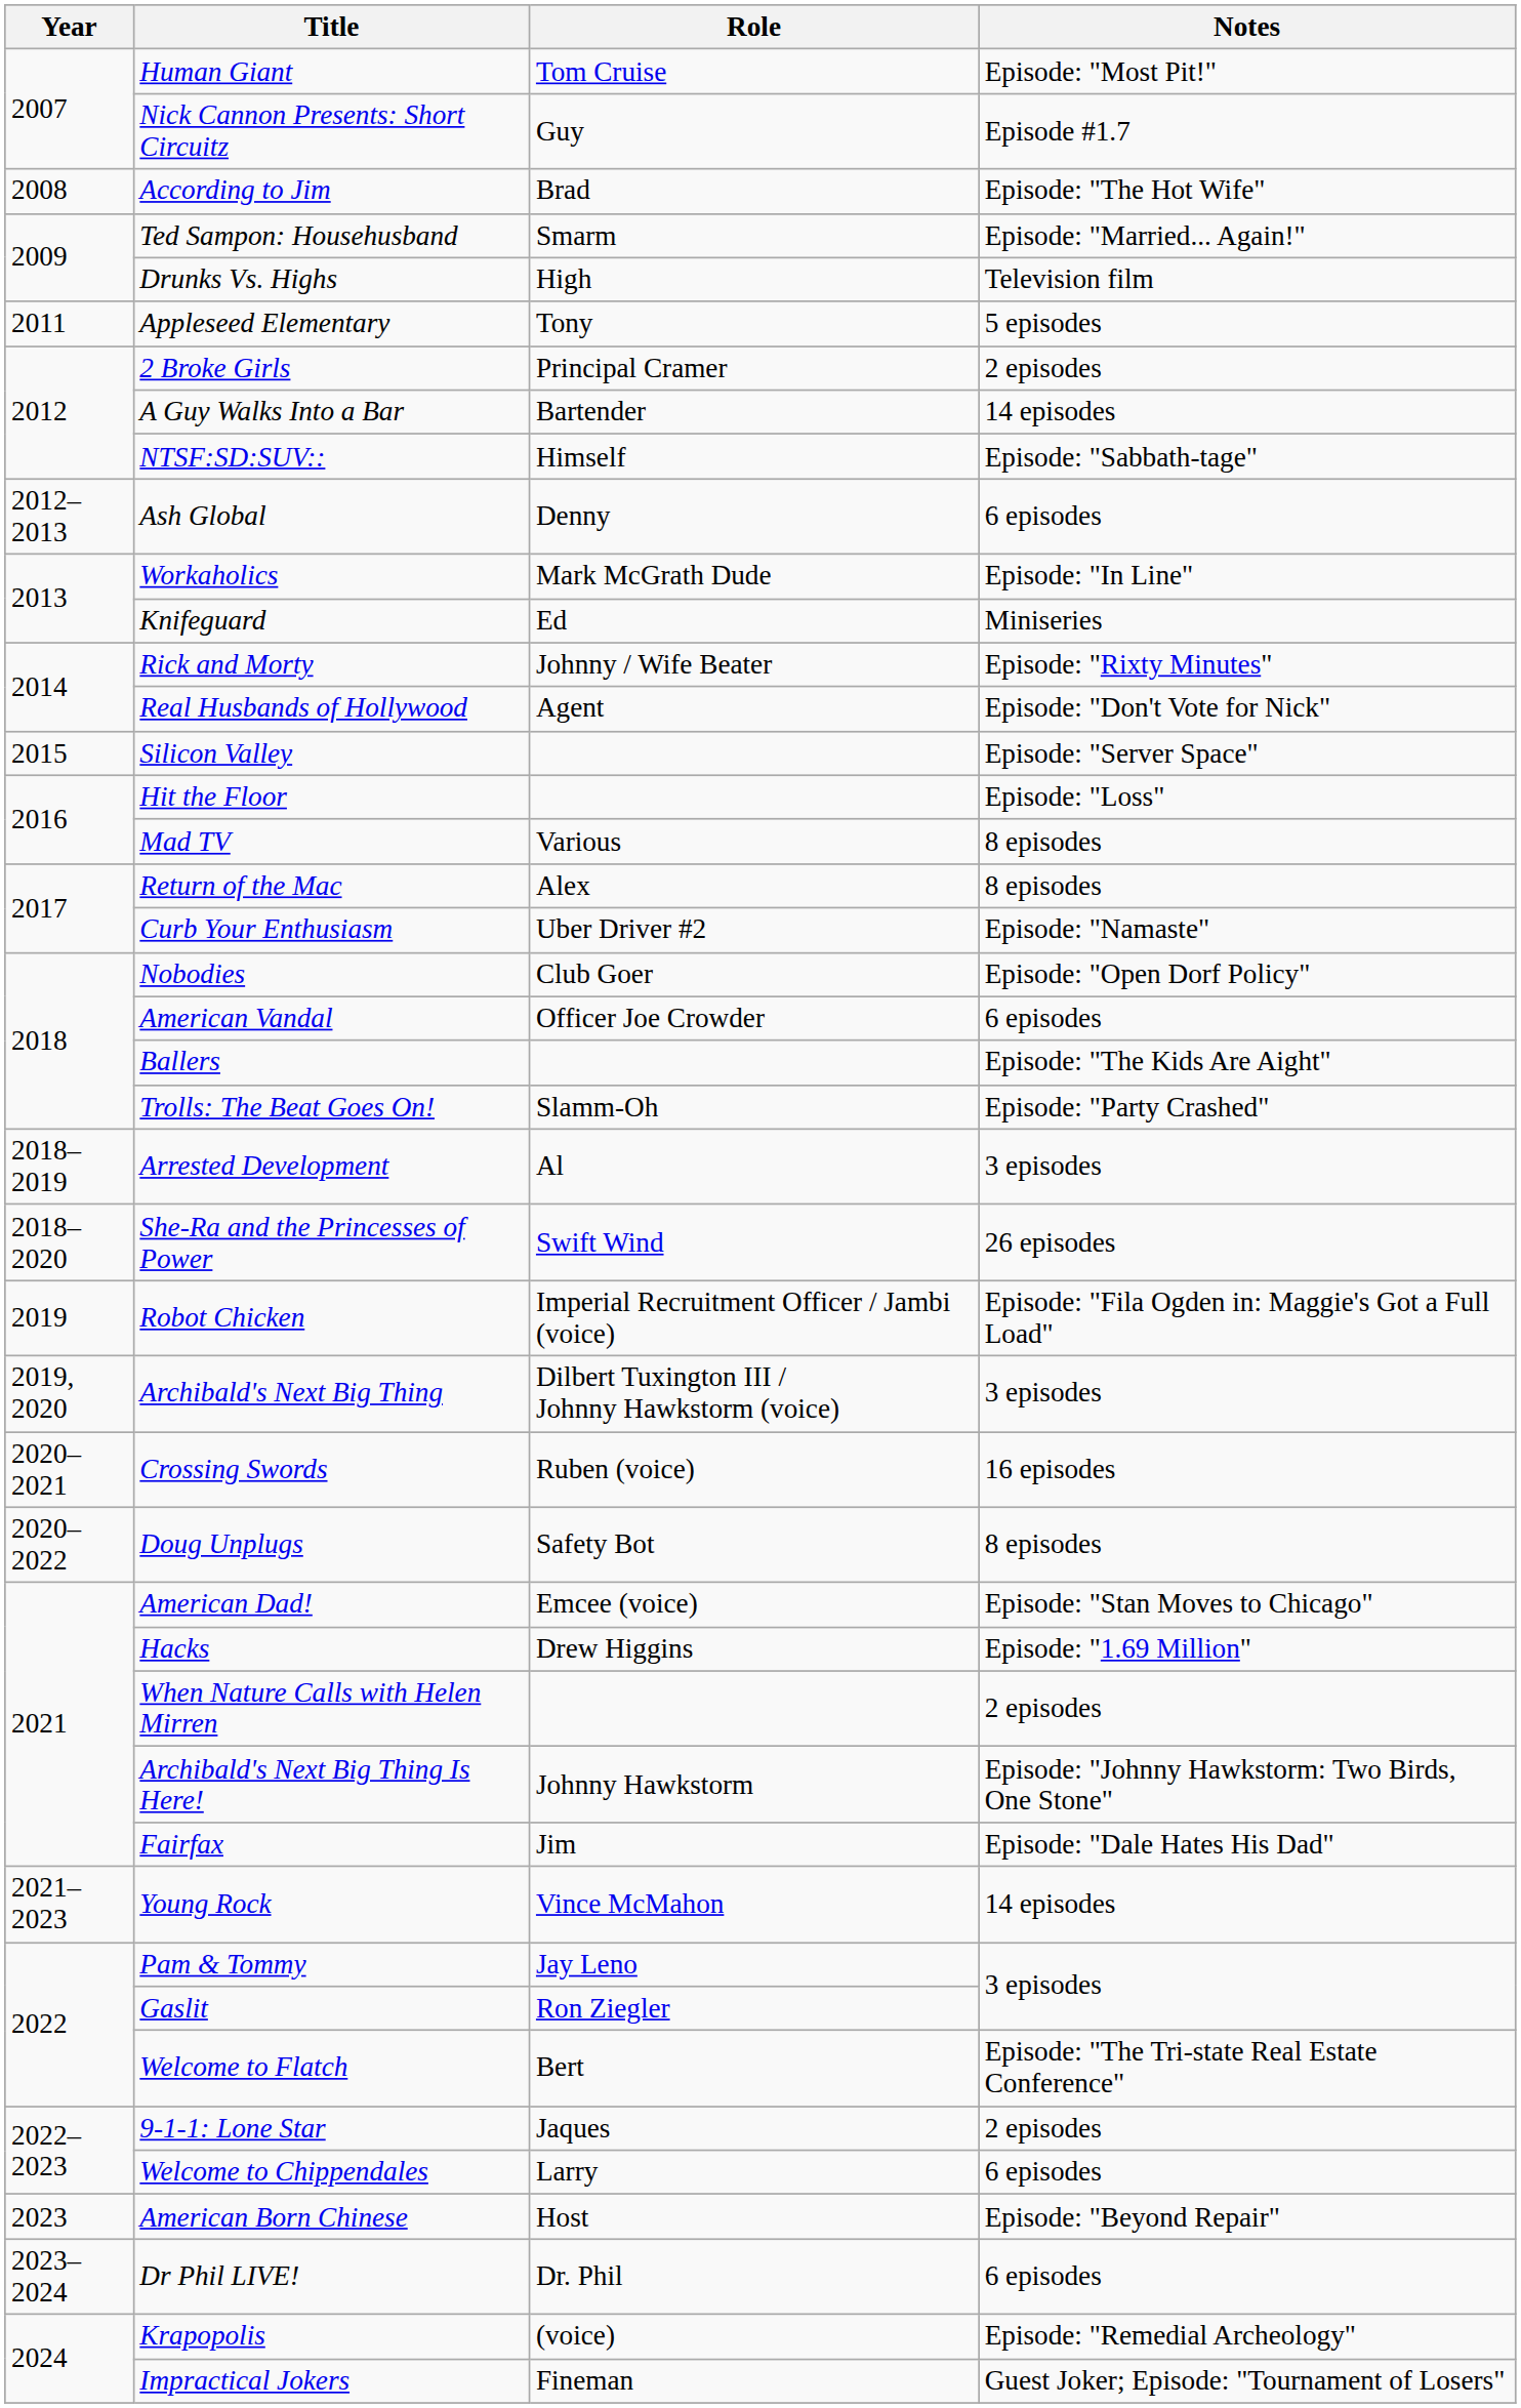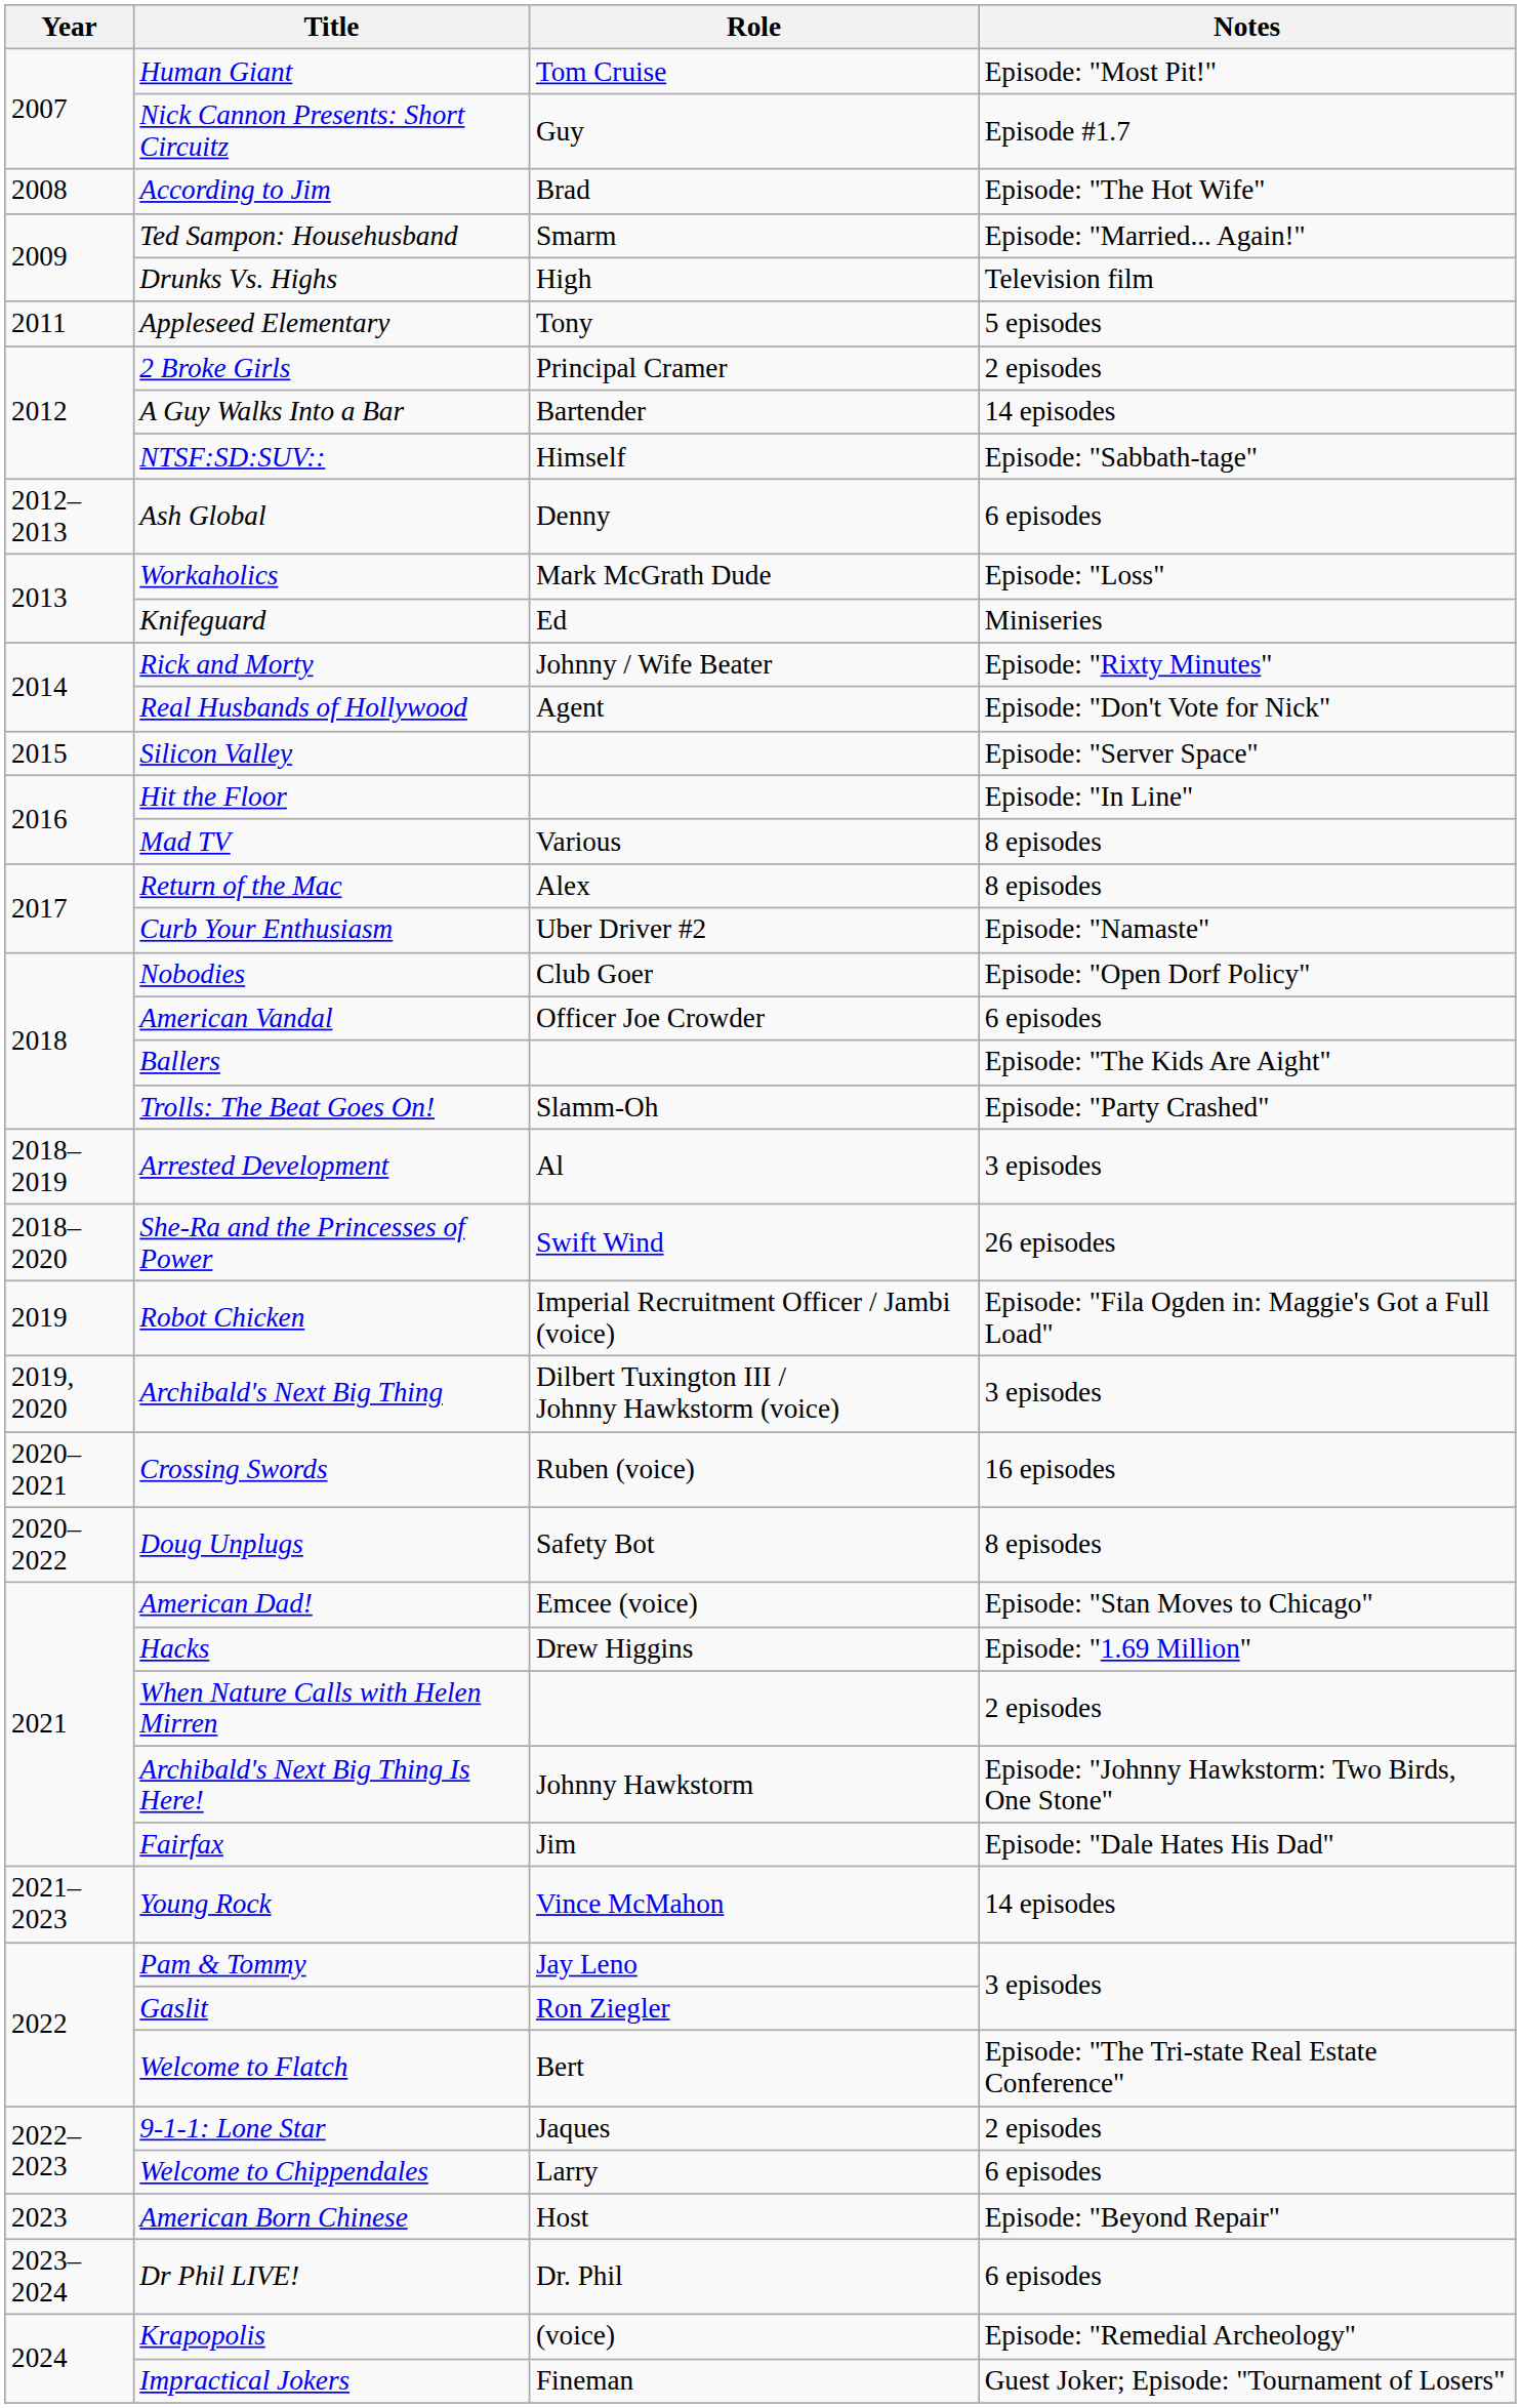Workaholics | Notes: Episode: "In Line" -> Episode: "Loss"
Hit the Floor | Notes: Episode: "Loss" -> Episode: "In Line"
